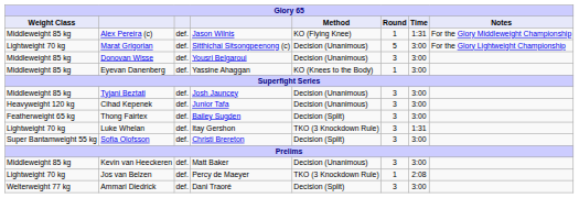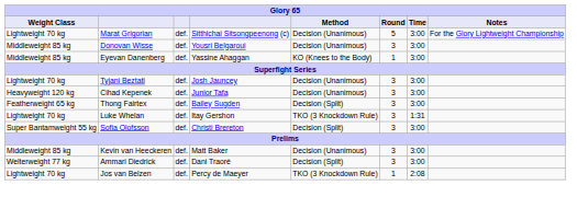- row: Middleweight 85 kg | Alex Pereira (c) | def. | Jason Wilnis | KO (Flying Knee) | 1 | 1:31 | For the Glory Middleweight Championship
Tyjani Beztati | Weight Class: Middleweight 85 kg -> Lightweight 70 kg
rows swapped: Ammari Diedrick <-> Jos van Belzen
